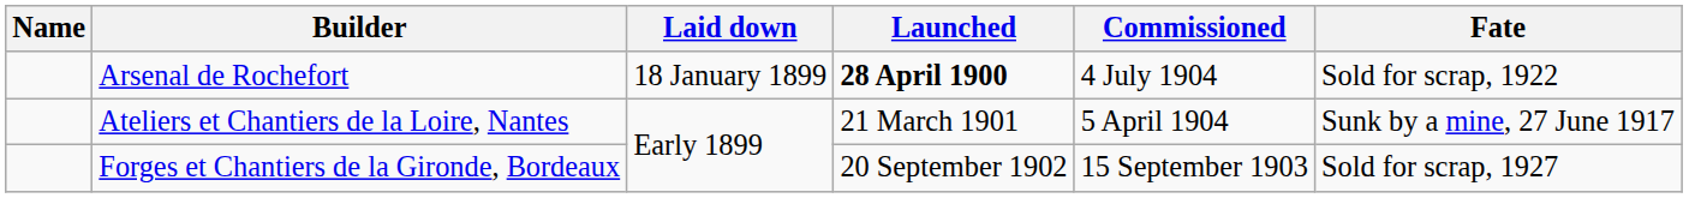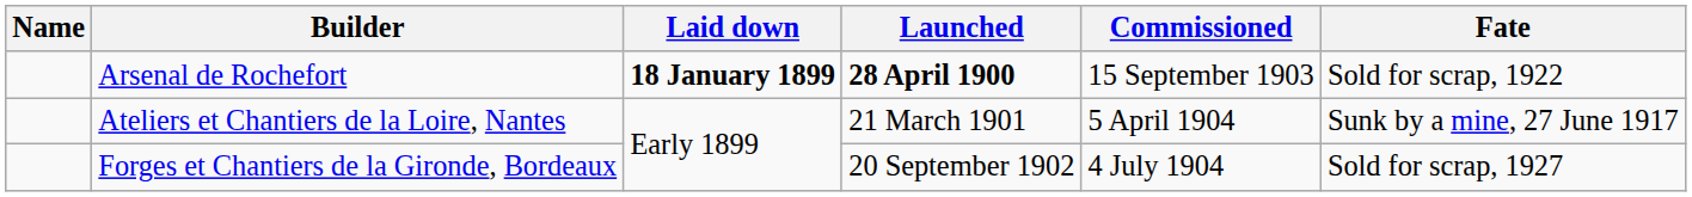Arsenal de Rochefort | Laid down: normal -> bold
Arsenal de Rochefort | Commissioned: 4 July 1904 -> 15 September 1903
Forges et Chantiers de la Gironde, Bordeaux | Commissioned: 15 September 1903 -> 4 July 1904
